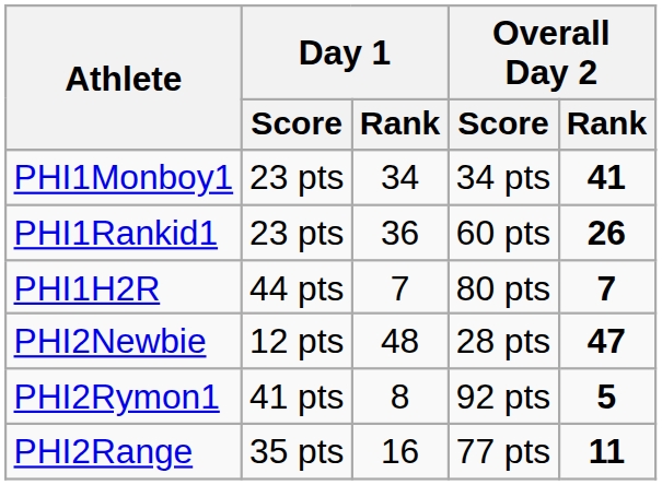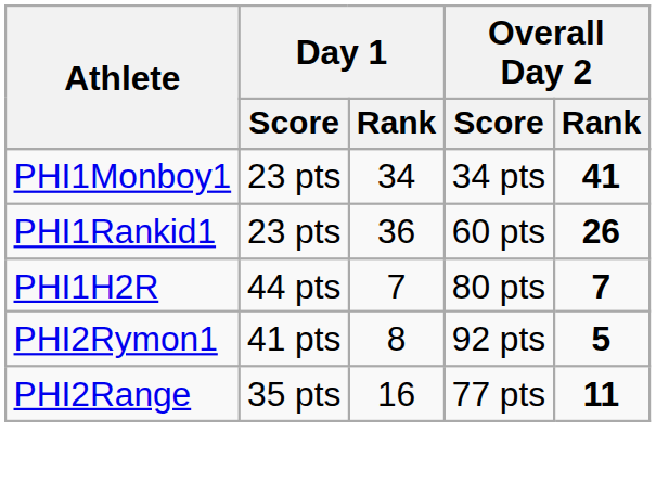- row: PHI2Newbie | 12 pts | 48 | 28 pts | 47
